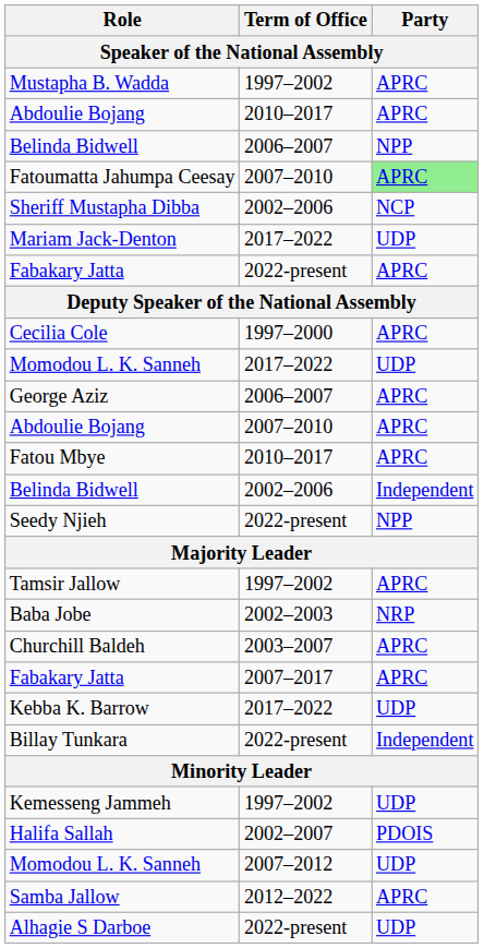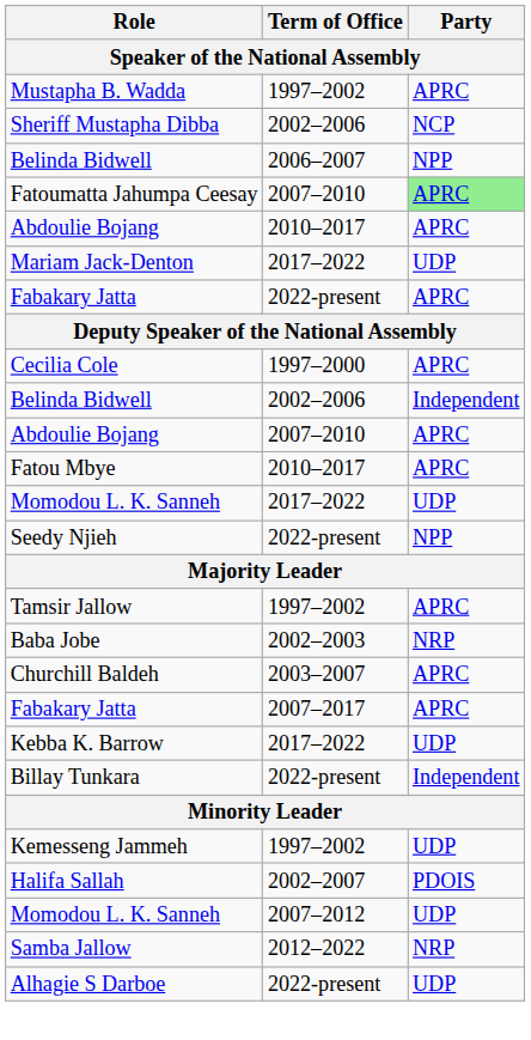rows swapped: Sheriff Mustapha Dibba <-> Abdoulie Bojang / 2010–2017
rows swapped: Belinda Bidwell / 2002–2006 <-> Momodou L. K. Sanneh / 2017–2022
- row: George Aziz | 2006–2007 | APRC
Samba Jallow | Party: APRC -> NRP
